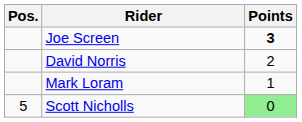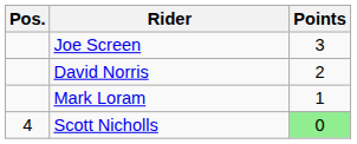Joe Screen | Points: bold -> normal
Scott Nicholls | Pos.: 5 -> 4
